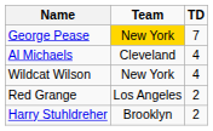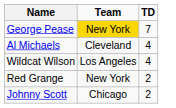Wildcat Wilson | Team: New York -> Los Angeles
Red Grange | Team: Los Angeles -> New York
+ row: Johnny Scott | Chicago | 2
- row: Harry Stuhldreher | Brooklyn | 2
